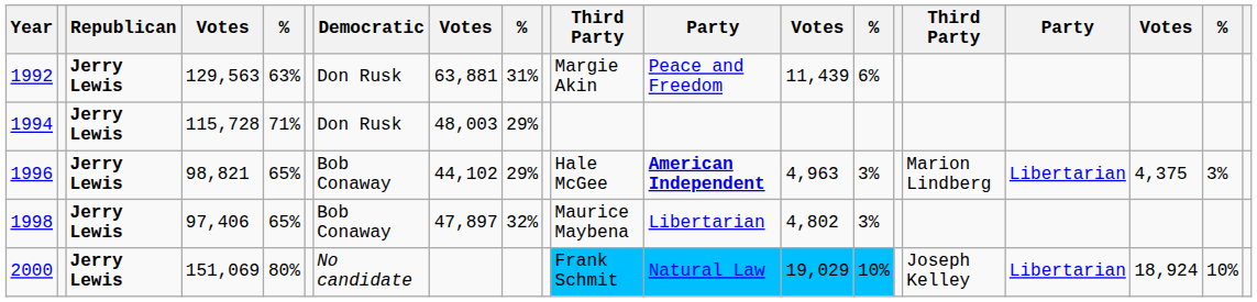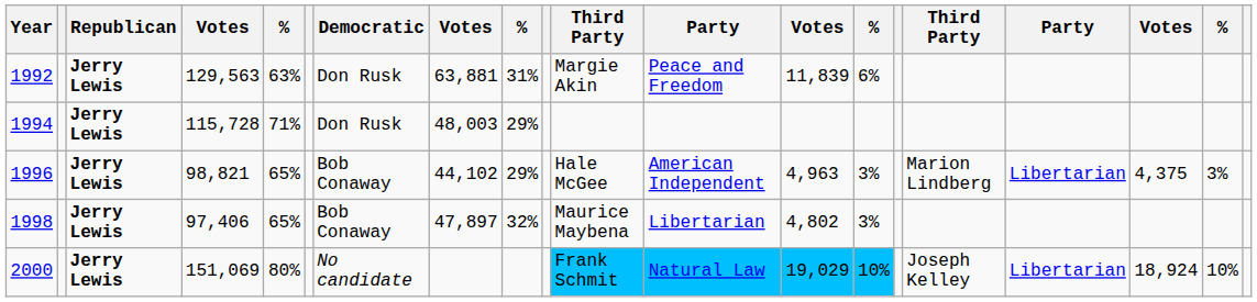1992 | column 13: 11,439 -> 11,839
1996 | column 12: bold -> normal
